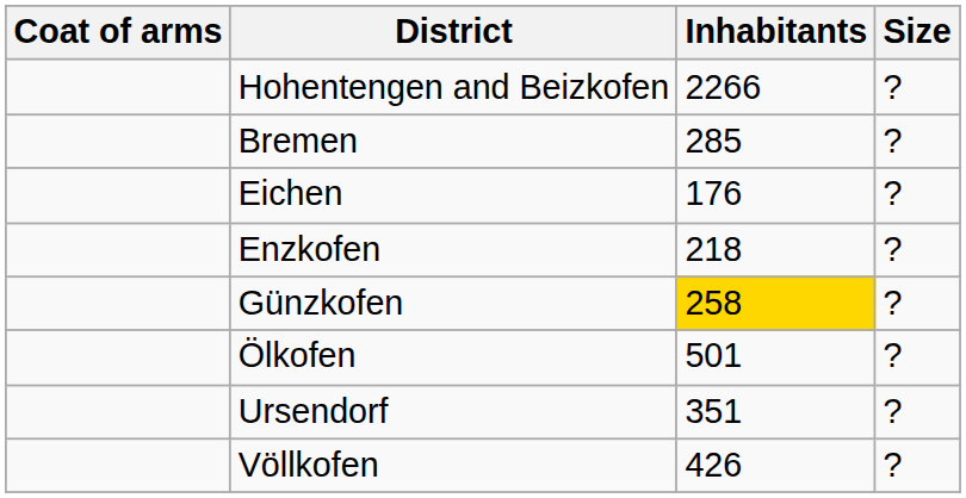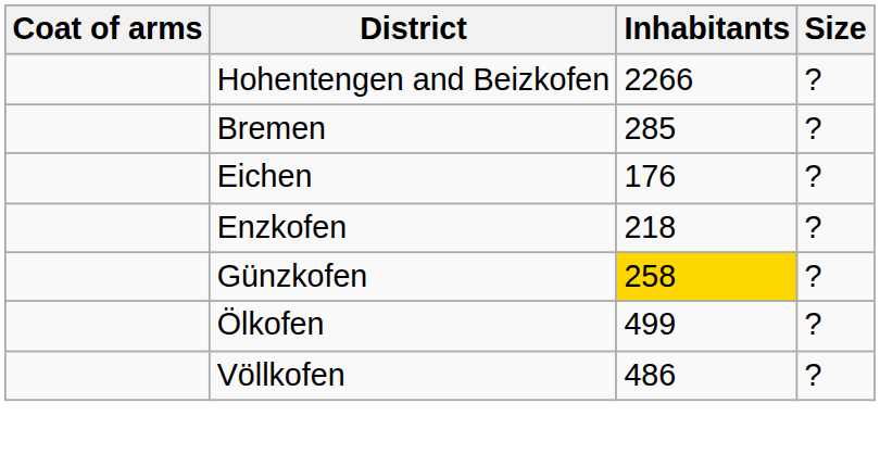Ölkofen | Inhabitants: 501 -> 499
- row: Ursendorf | 351 | ?
Völlkofen | Inhabitants: 426 -> 486
